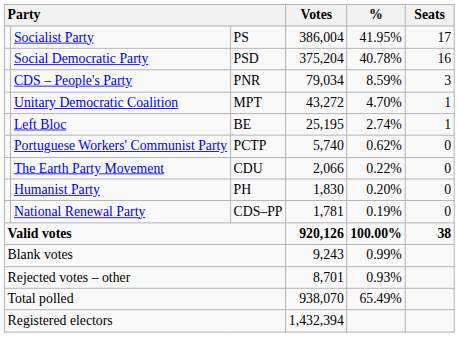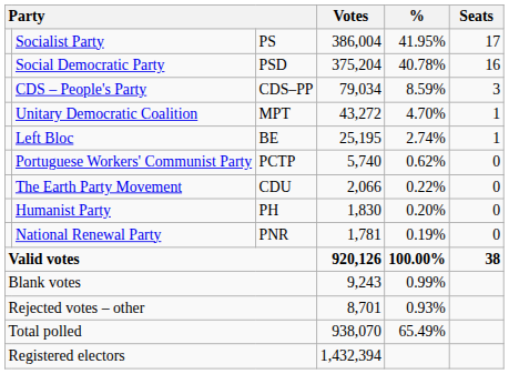CDS – People's Party | column 3: PNR -> CDS–PP
National Renewal Party | column 3: CDS–PP -> PNR
